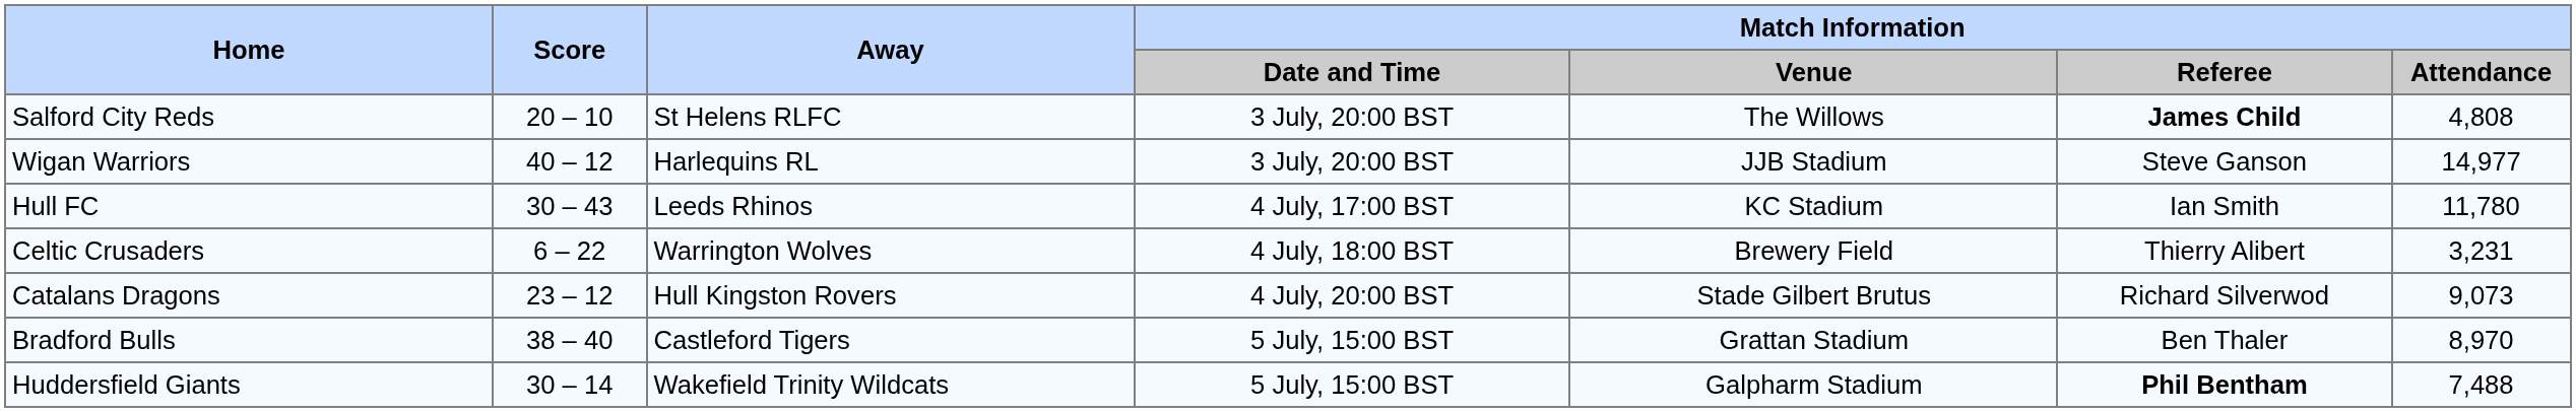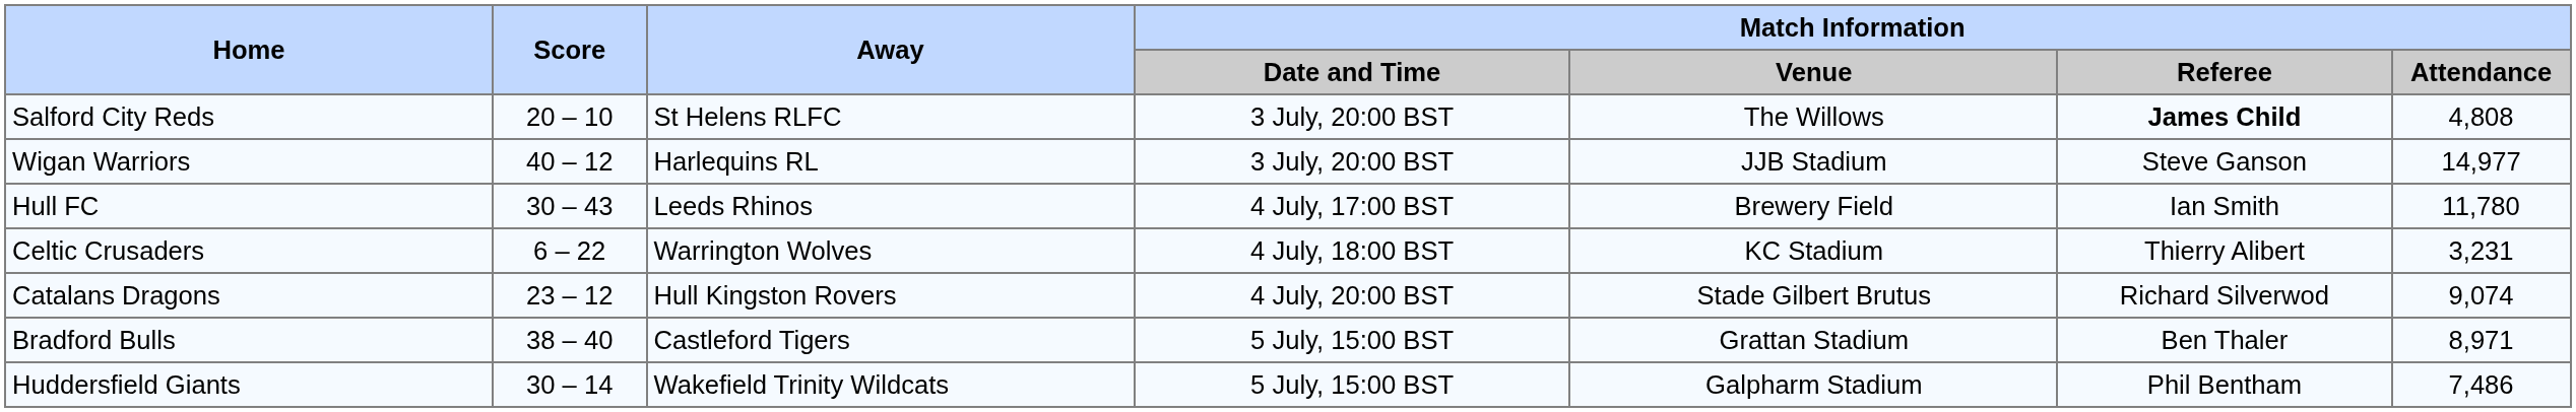Hull FC | Match Information / Venue: KC Stadium -> Brewery Field
Celtic Crusaders | Match Information / Venue: Brewery Field -> KC Stadium
Catalans Dragons | Match Information / Attendance: 9,073 -> 9,074
Bradford Bulls | Match Information / Attendance: 8,970 -> 8,971
Huddersfield Giants | Match Information / Referee: bold -> normal
Huddersfield Giants | Match Information / Attendance: 7,488 -> 7,486
